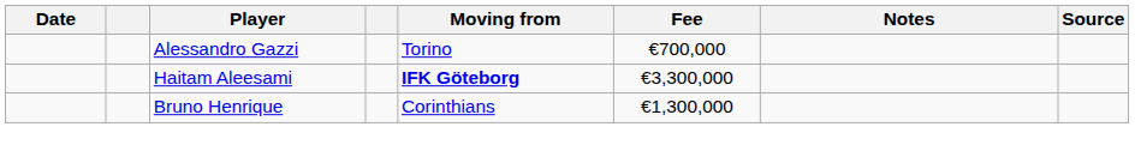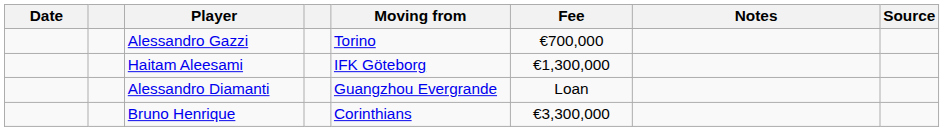Haitam Aleesami | Moving from: bold -> normal
Haitam Aleesami | Fee: €3,300,000 -> €1,300,000
+ row: Alessandro Diamanti | Guangzhou Evergrande | Loan
Bruno Henrique | Fee: €1,300,000 -> €3,300,000
